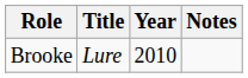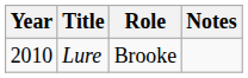columns swapped: Year <-> Role
